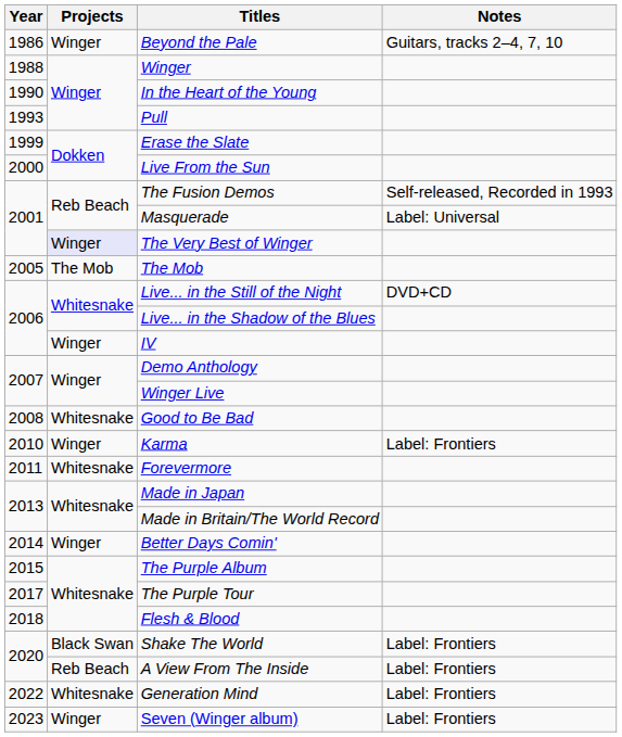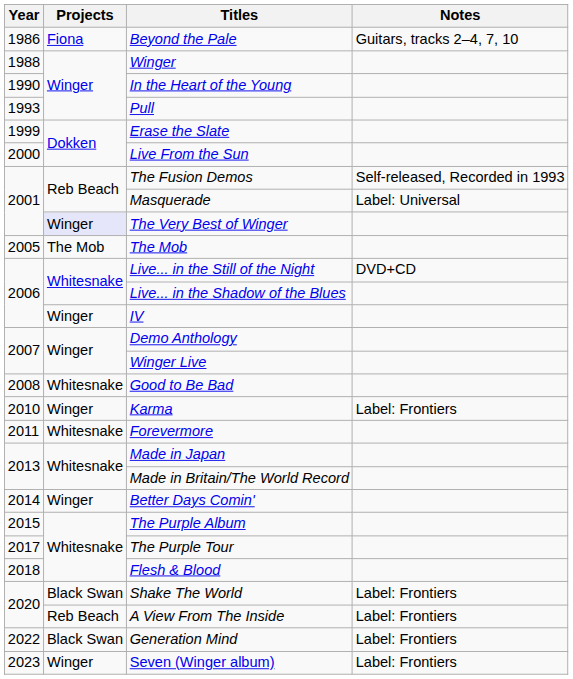Beyond the Pale | Projects: Winger -> Fiona
Generation Mind | Projects: Whitesnake -> Black Swan
